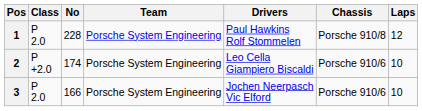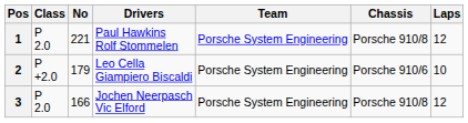columns swapped: Team <-> Drivers
1 | No: 228 -> 221
2 | No: 174 -> 179
3 | Chassis: Porsche 910/6 -> Porsche 910/8
3 | Laps: 10 -> 12
